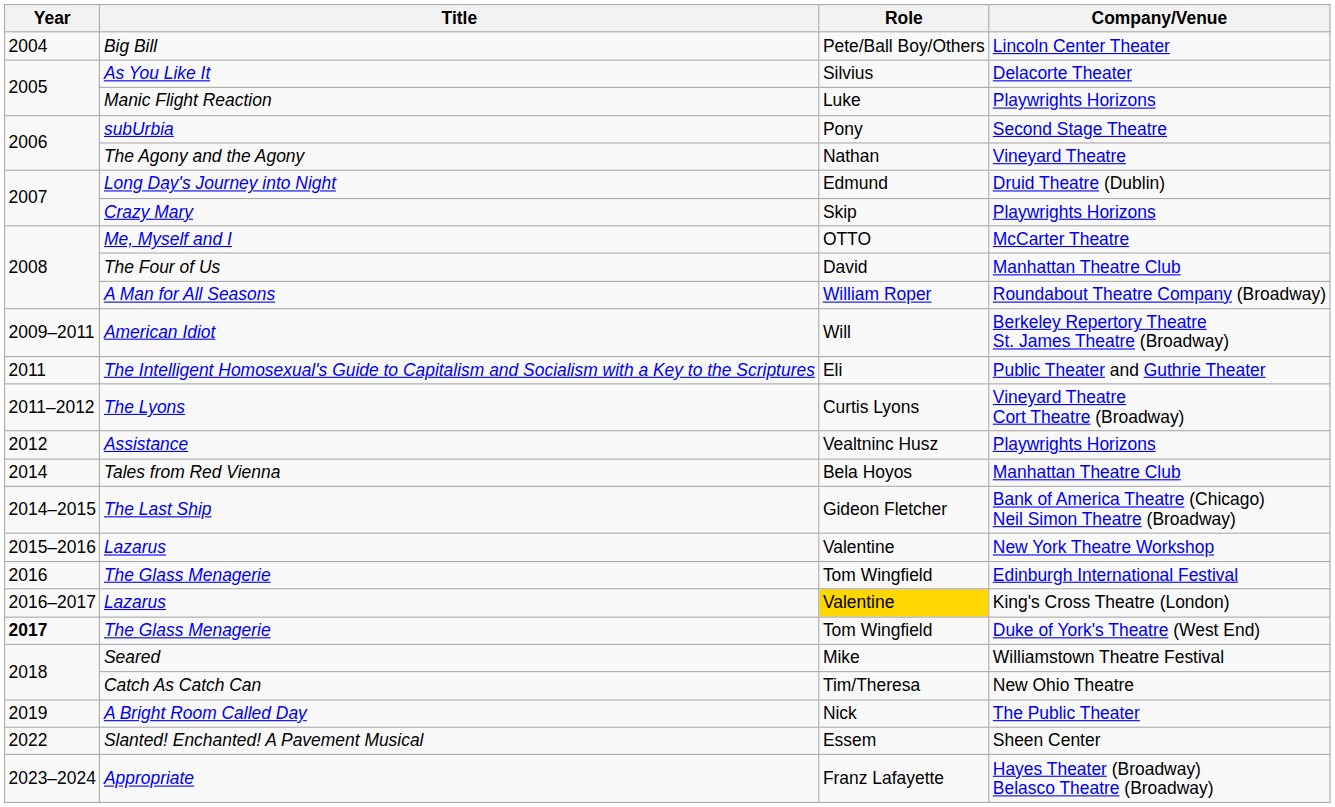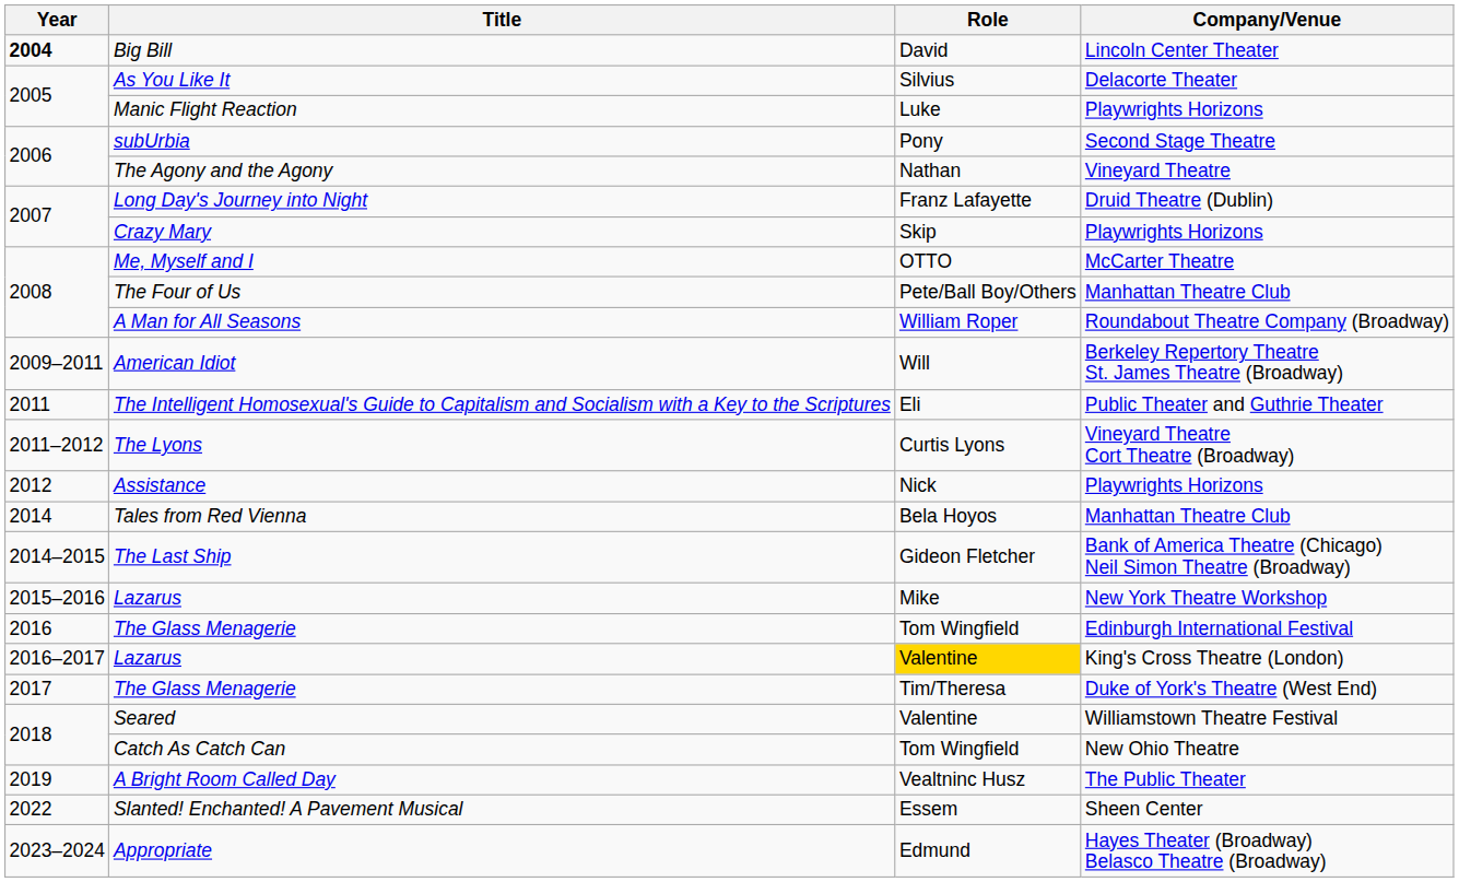Big Bill | Year: normal -> bold
Big Bill | Role: Pete/Ball Boy/Others -> David
Long Day's Journey into Night | Role: Edmund -> Franz Lafayette
The Four of Us | Role: David -> Pete/Ball Boy/Others
Assistance | Role: Vealtninc Husz -> Nick
Lazarus / New York Theatre Workshop | Role: Valentine -> Mike
The Glass Menagerie / Duke of York's Theatre (West End) | Year: bold -> normal
The Glass Menagerie / Duke of York's Theatre (West End) | Role: Tom Wingfield -> Tim/Theresa
Seared | Role: Mike -> Valentine
Catch As Catch Can | Role: Tim/Theresa -> Tom Wingfield
A Bright Room Called Day | Role: Nick -> Vealtninc Husz
Appropriate | Role: Franz Lafayette -> Edmund
